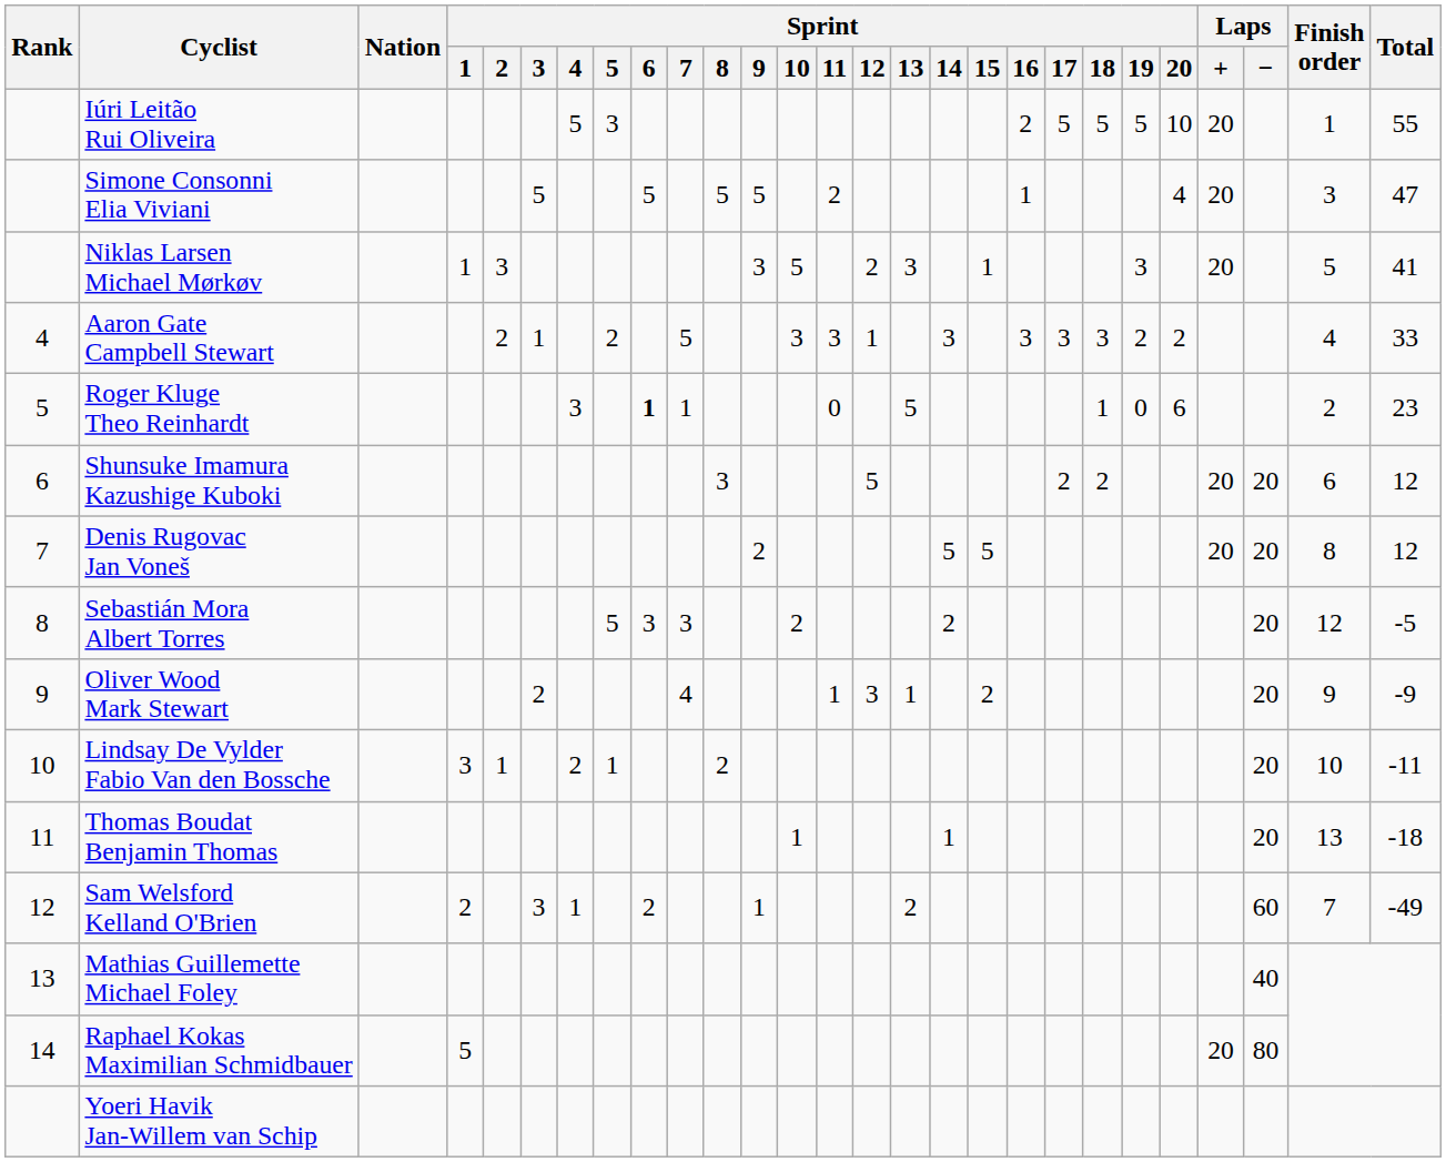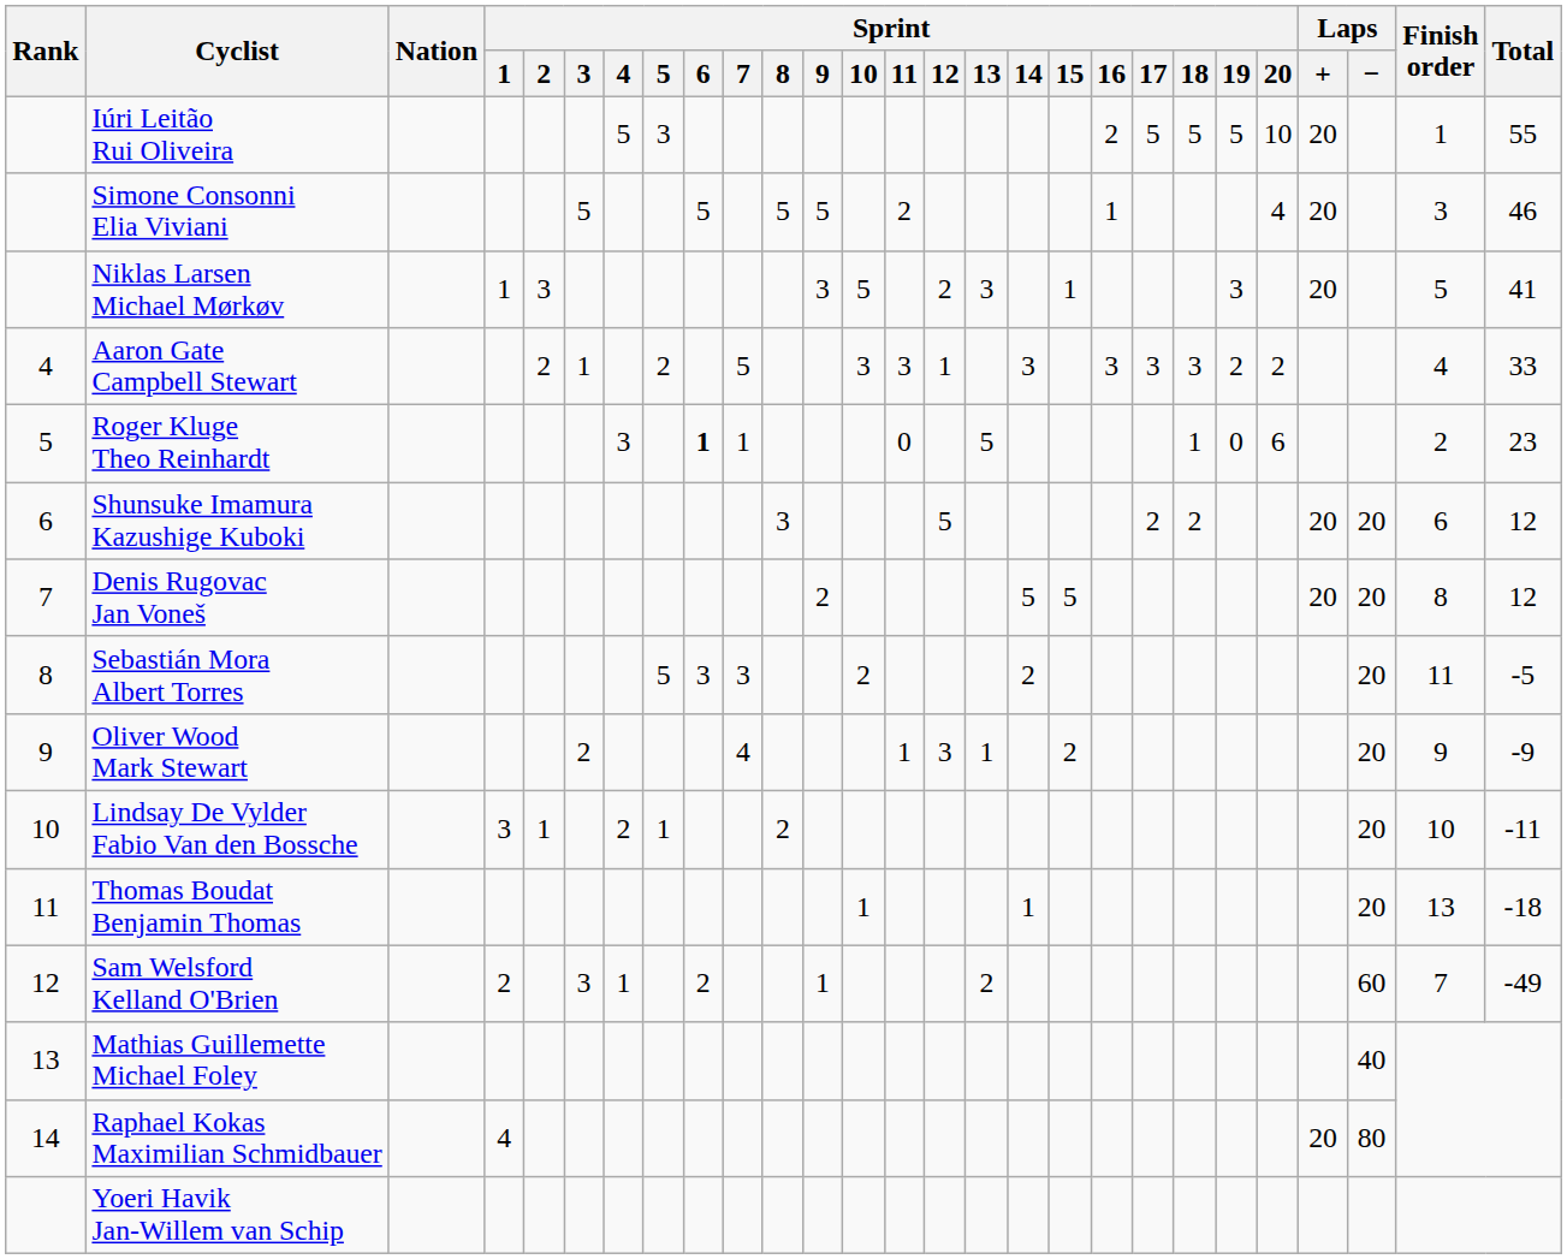Simone Consonni Elia Viviani | Total: 47 -> 46
Sebastián Mora Albert Torres | Finish order: 12 -> 11
Raphael Kokas Maximilian Schmidbauer | Sprint / 1: 5 -> 4
